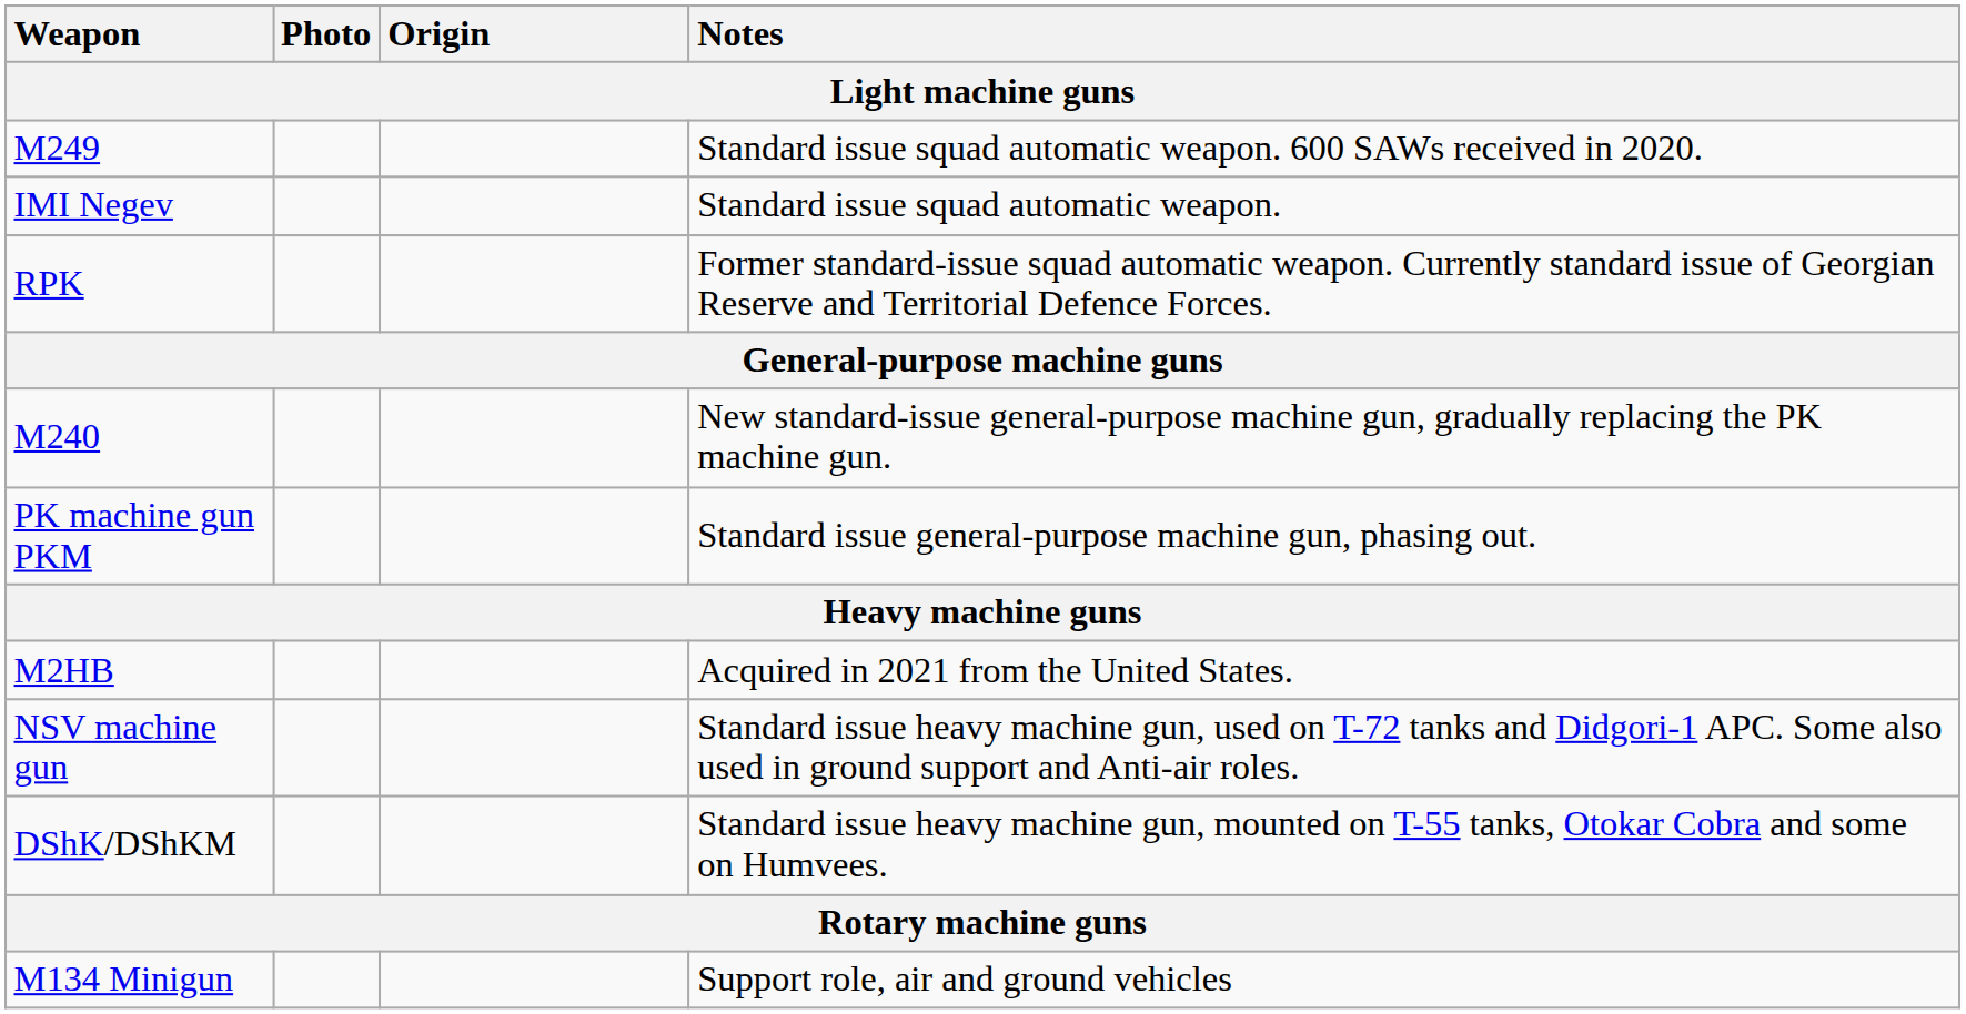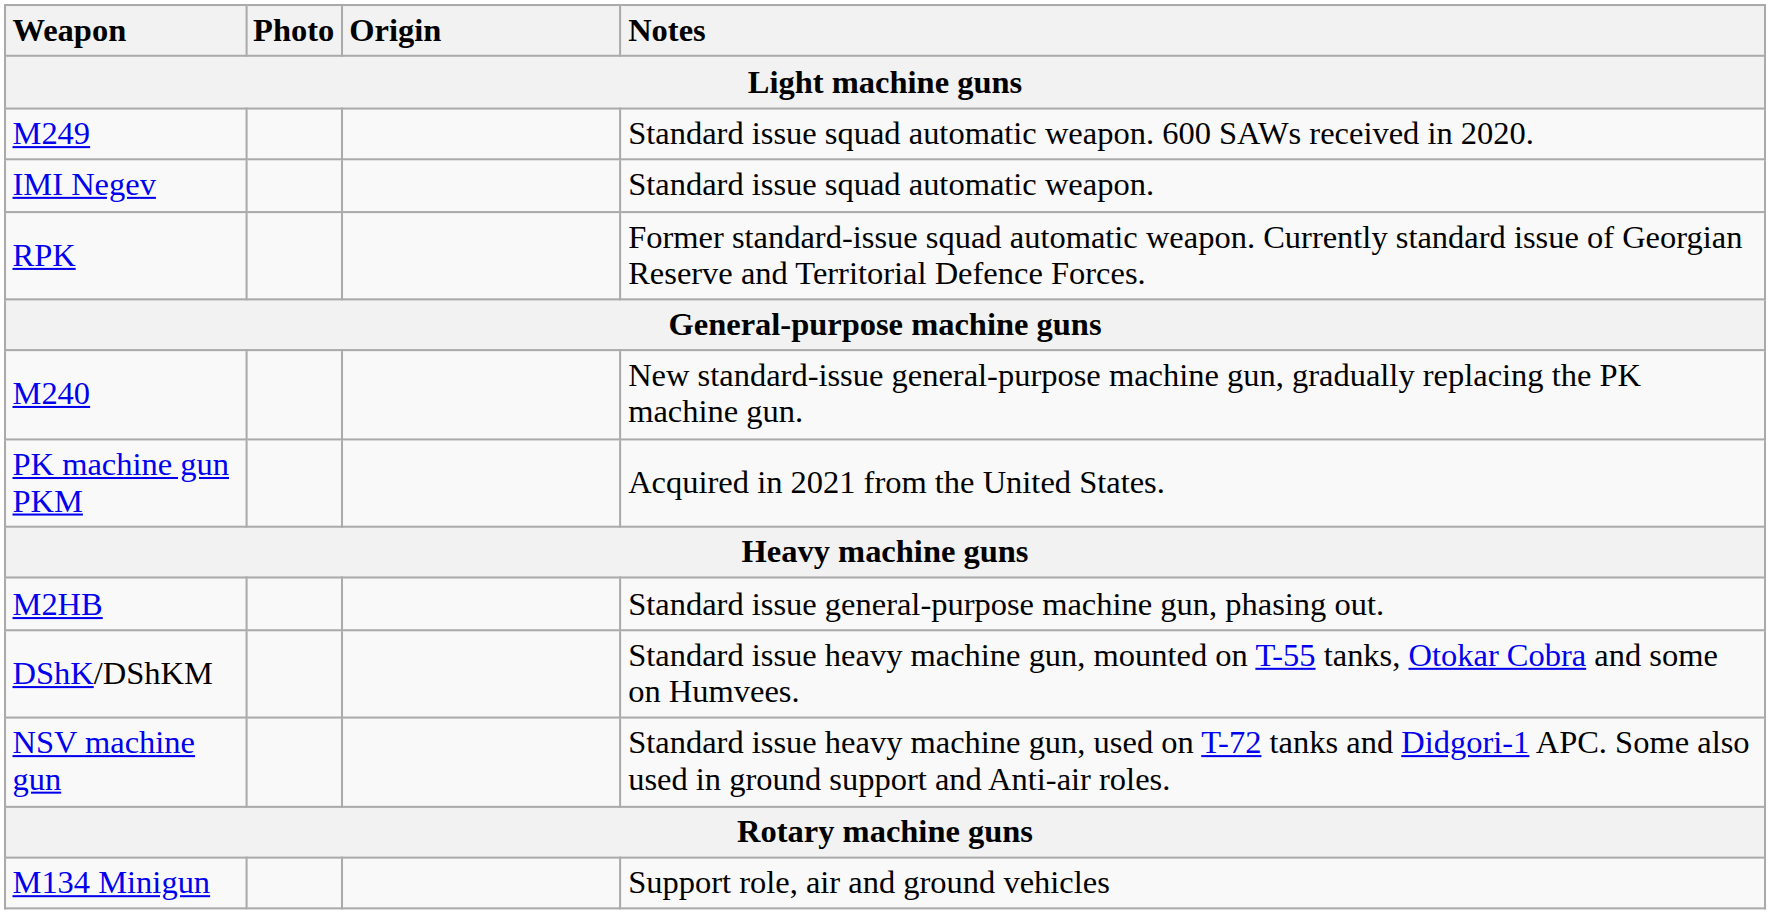PK machine gun PKM | Notes: Standard issue general-purpose machine gun, phasing out. -> Acquired in 2021 from the United States.
M2HB | Notes: Acquired in 2021 from the United States. -> Standard issue general-purpose machine gun, phasing out.
rows swapped: DShK/DShKM <-> NSV machine gun
